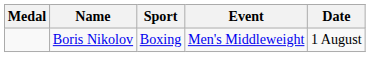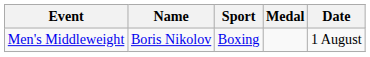columns swapped: Medal <-> Event
